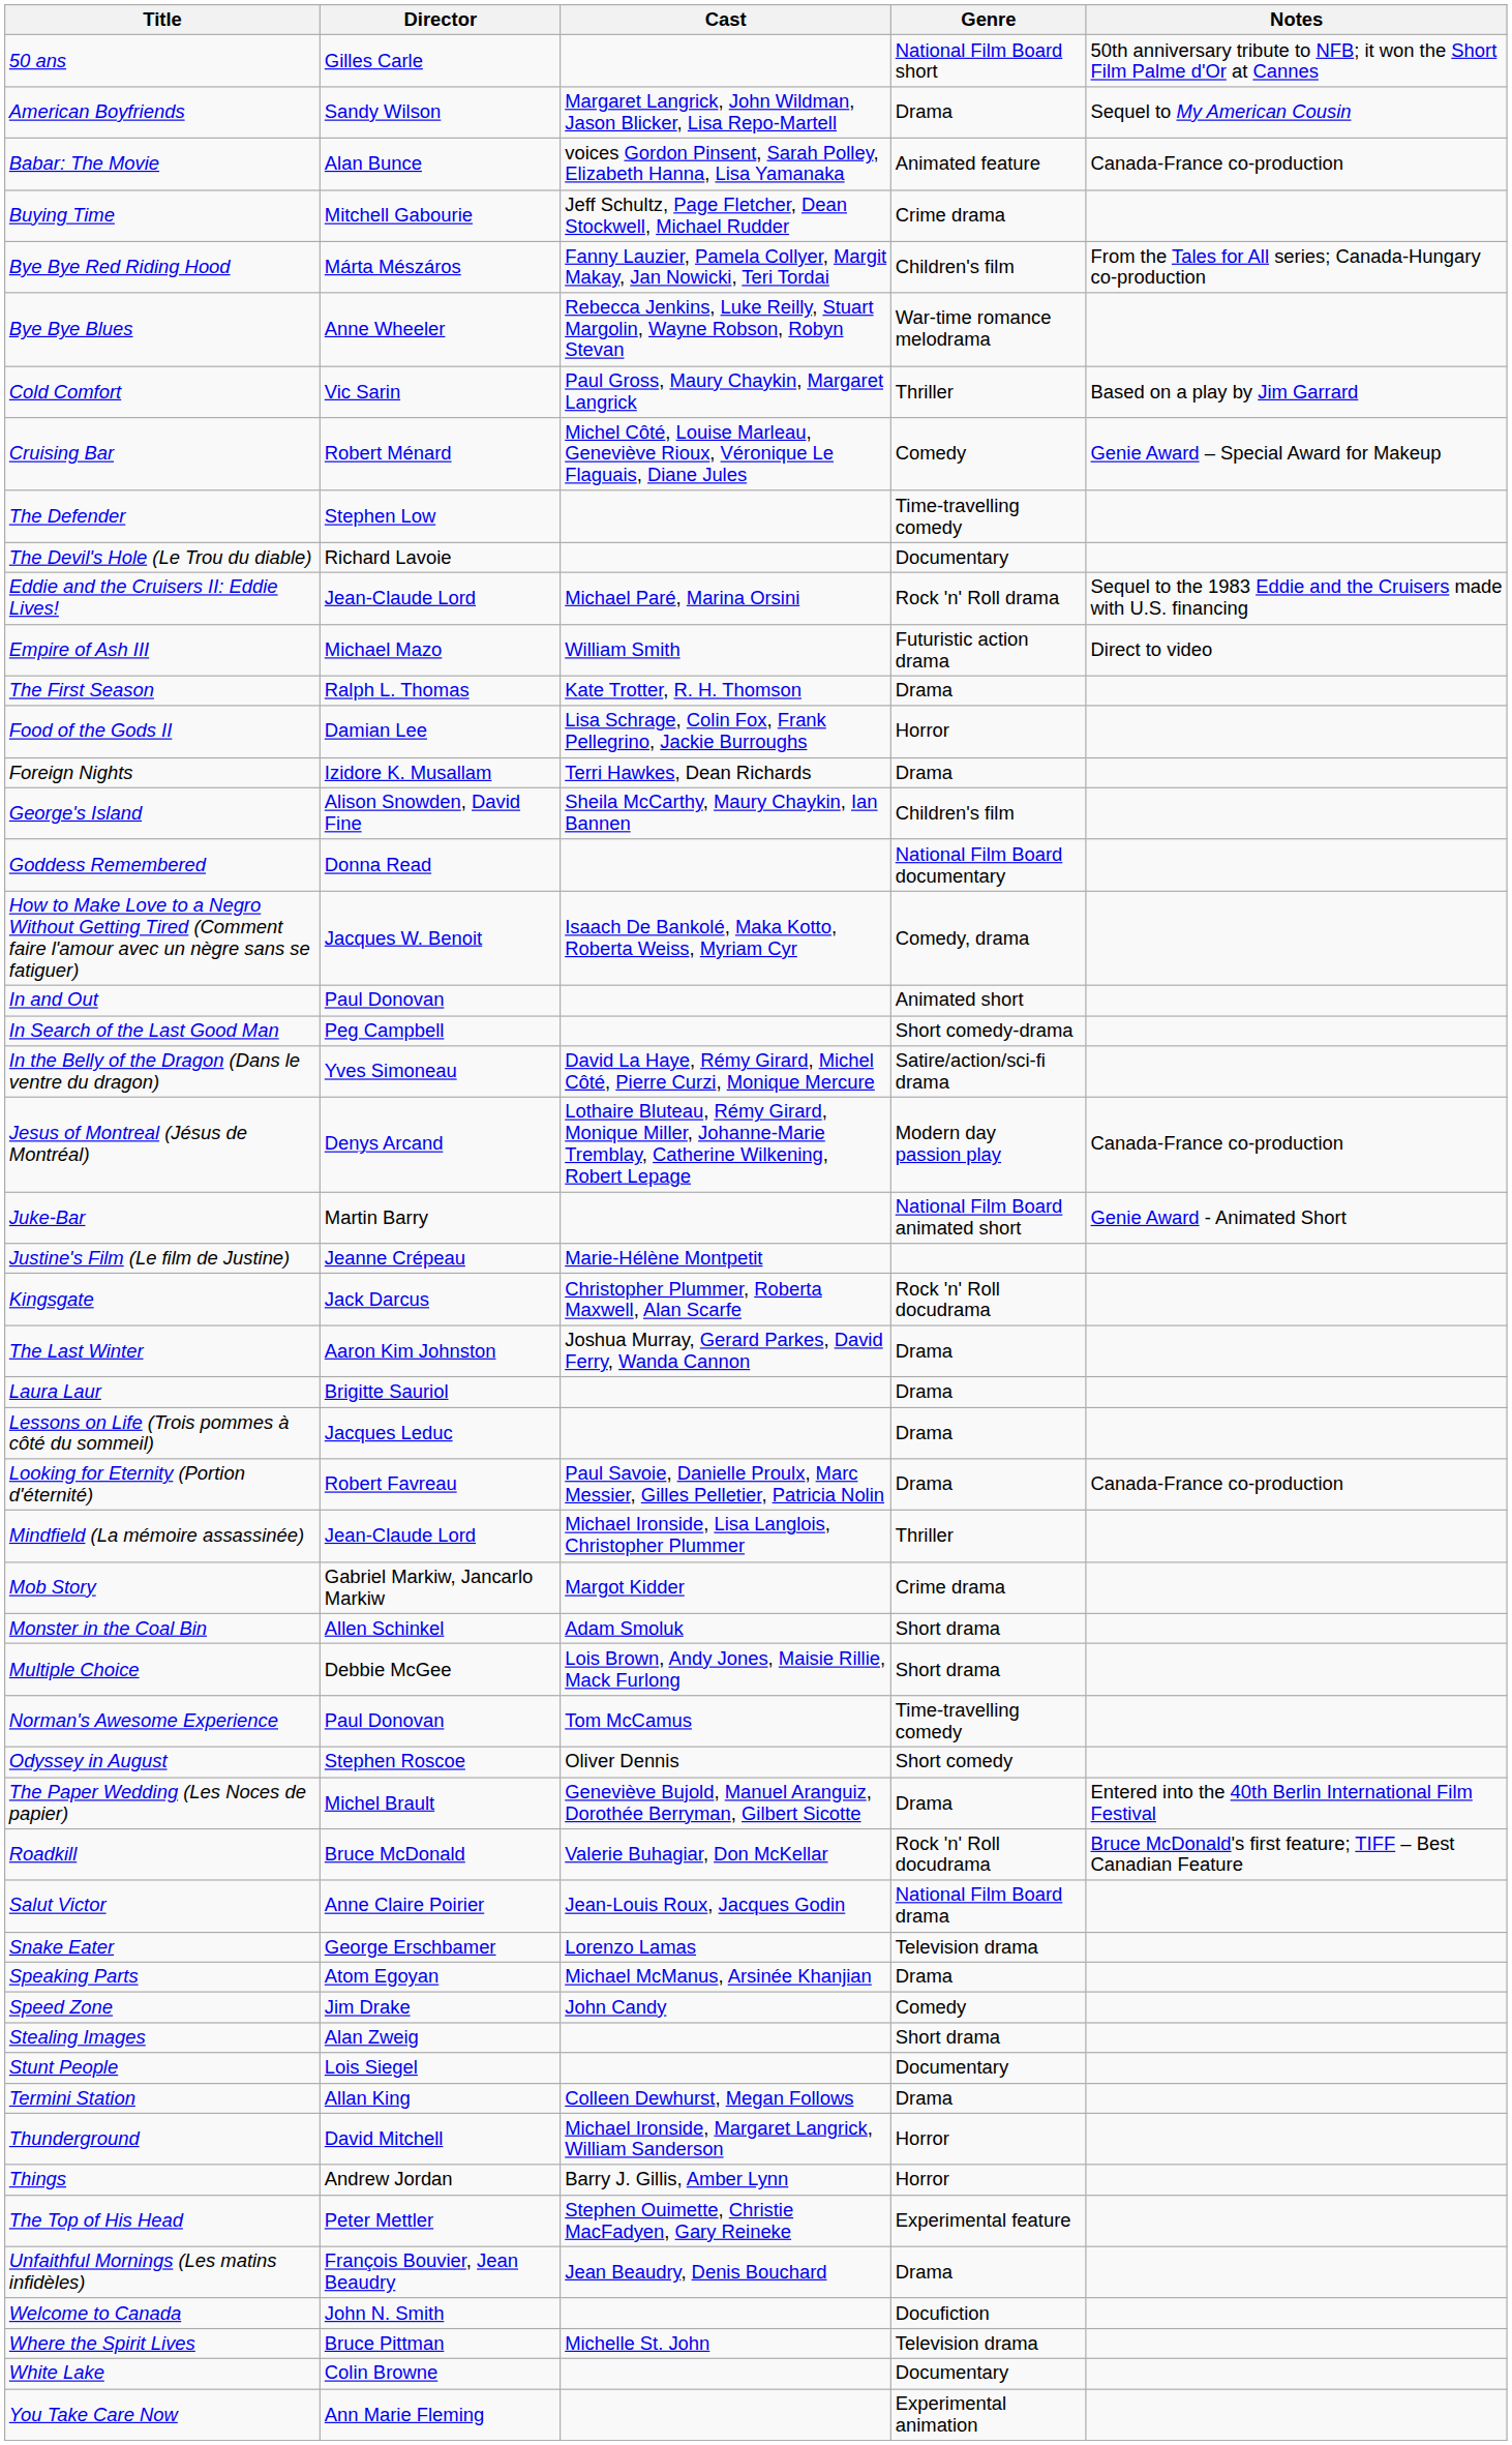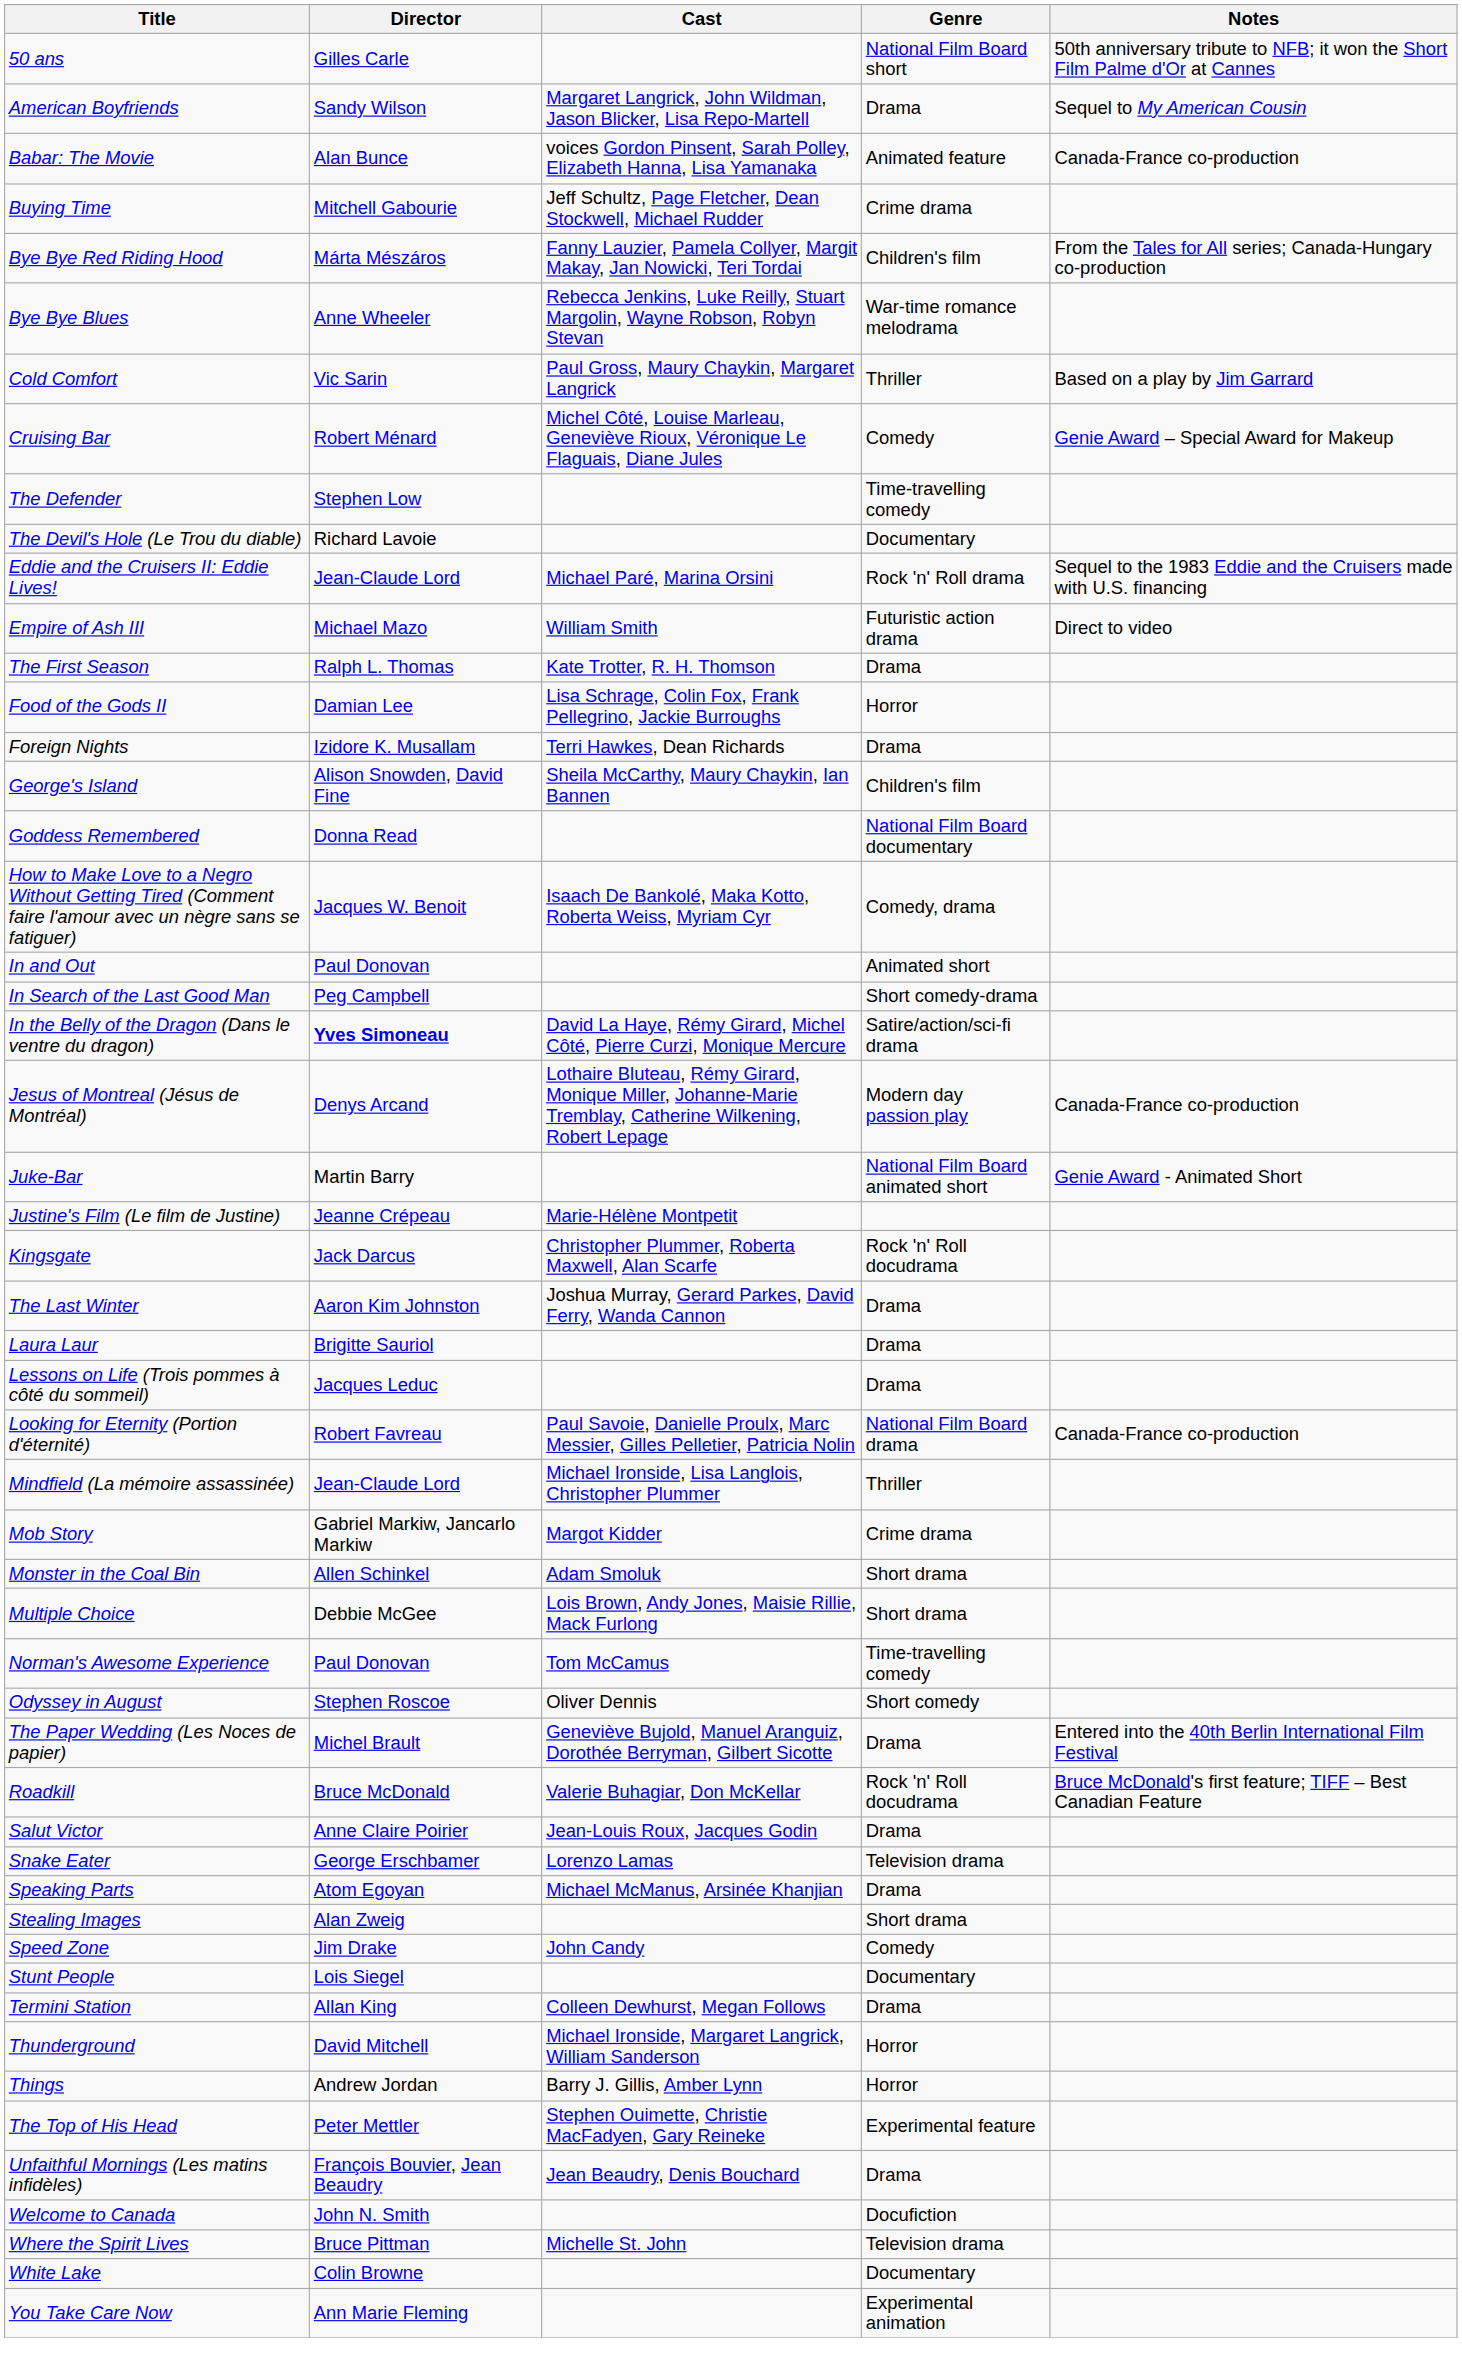In the Belly of the Dragon (Dans le ventre du dragon) | Director: normal -> bold
Looking for Eternity (Portion d'éternité) | Genre: Drama -> National Film Board drama
Salut Victor | Genre: National Film Board drama -> Drama
rows swapped: Speed Zone <-> Stealing Images
